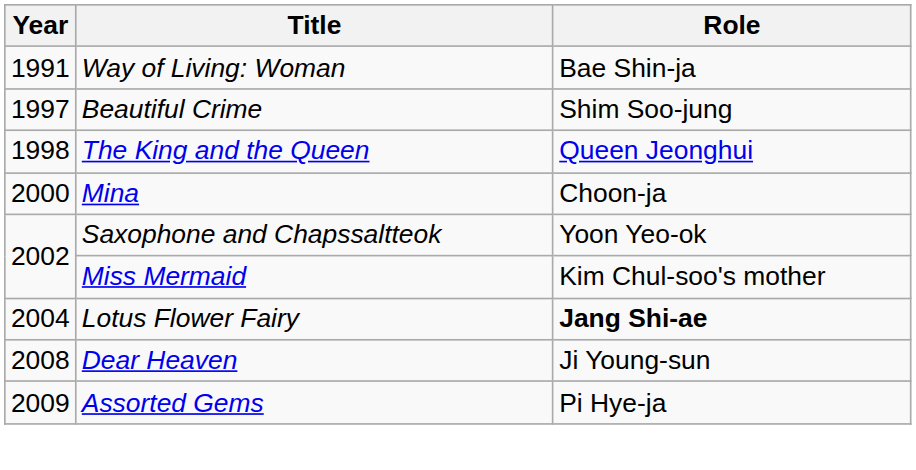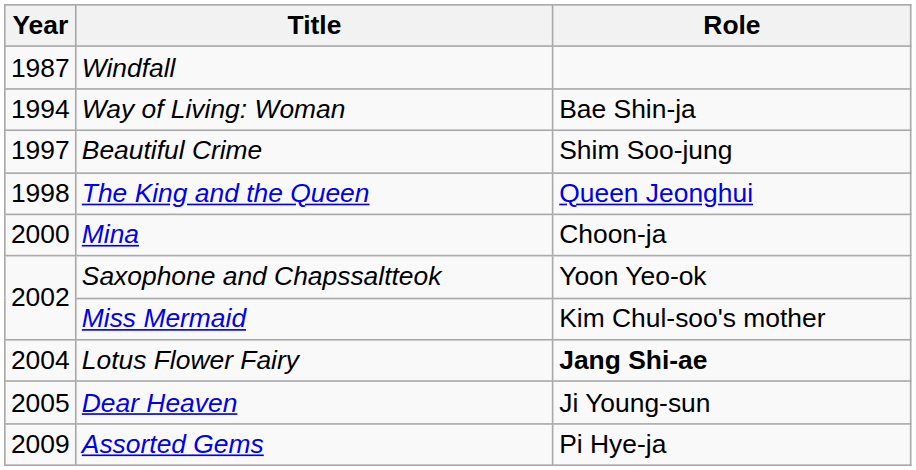+ row: 1987 | Windfall
Way of Living: Woman | Year: 1991 -> 1994
Dear Heaven | Year: 2008 -> 2005
